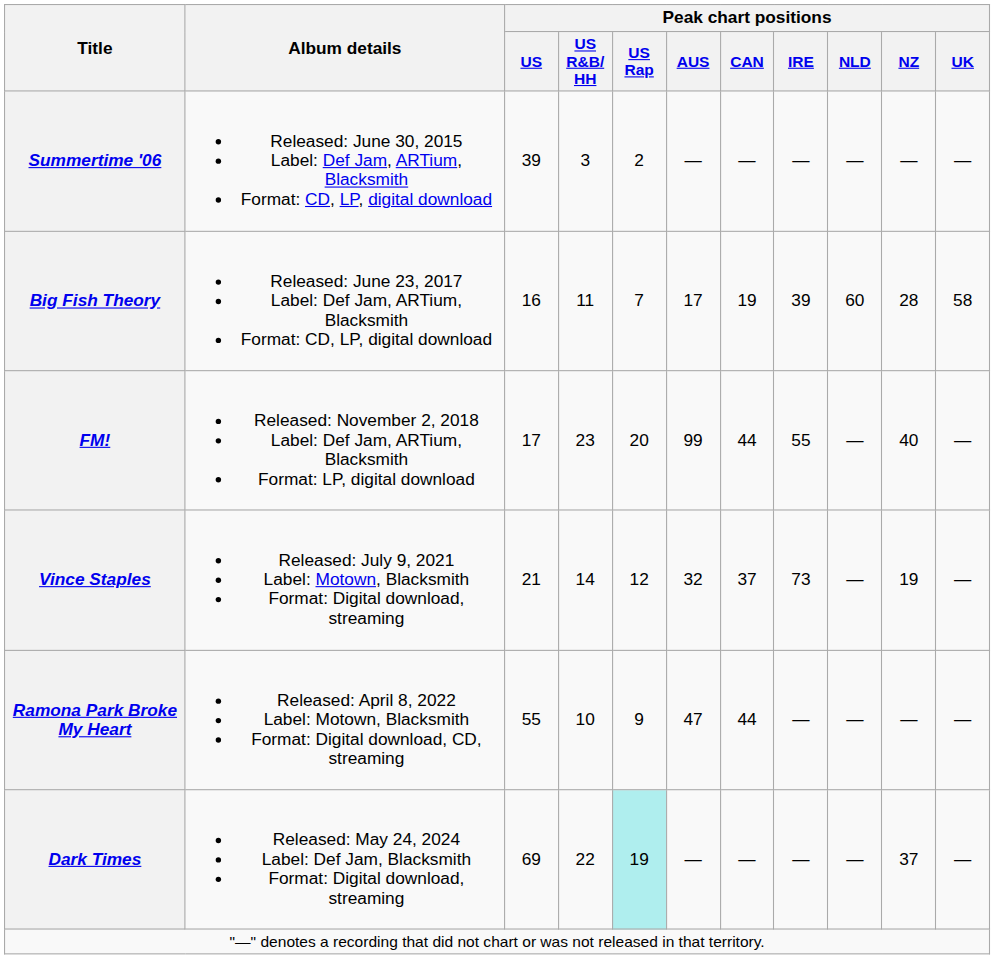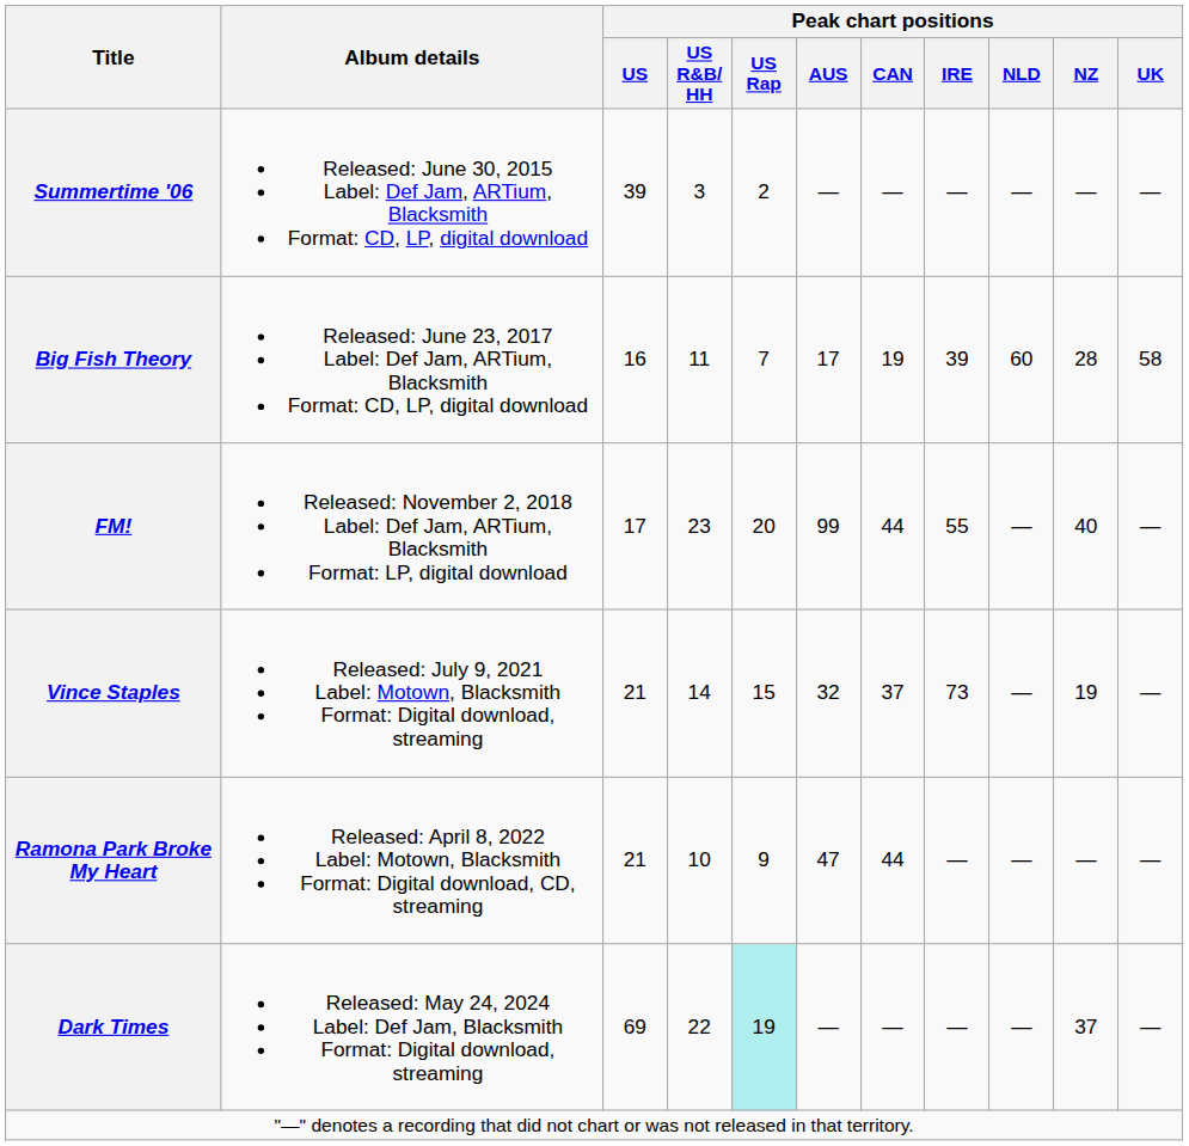Vince Staples | Peak chart positions / US Rap: 12 -> 15
Ramona Park Broke My Heart | Peak chart positions / US: 55 -> 21
